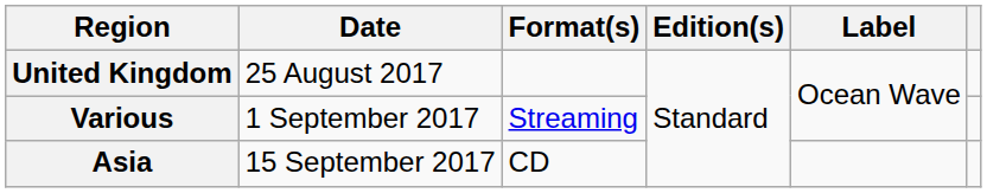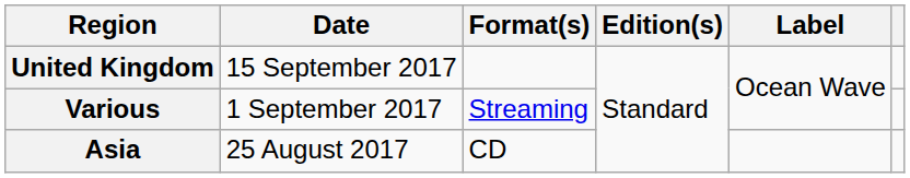United Kingdom | Date: 25 August 2017 -> 15 September 2017
Asia | Date: 15 September 2017 -> 25 August 2017
